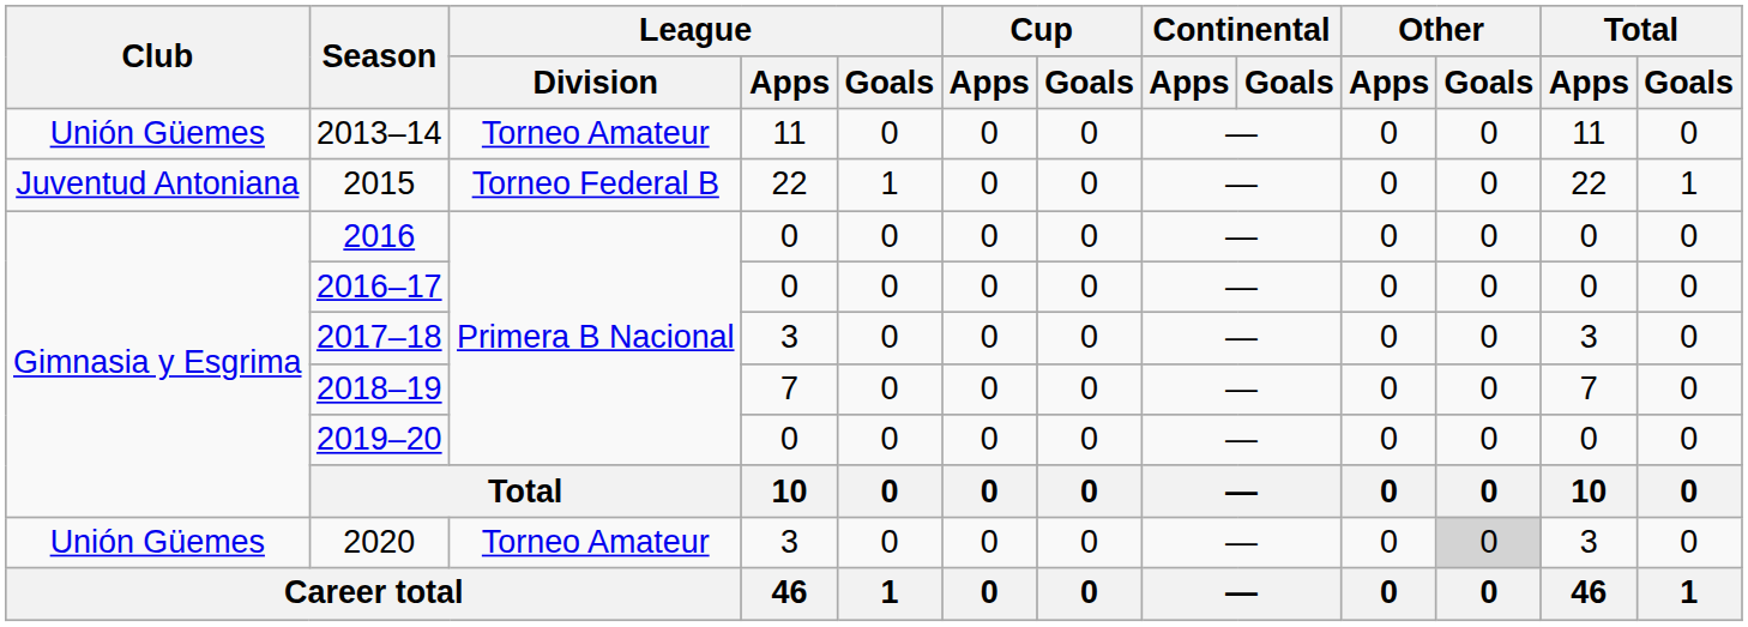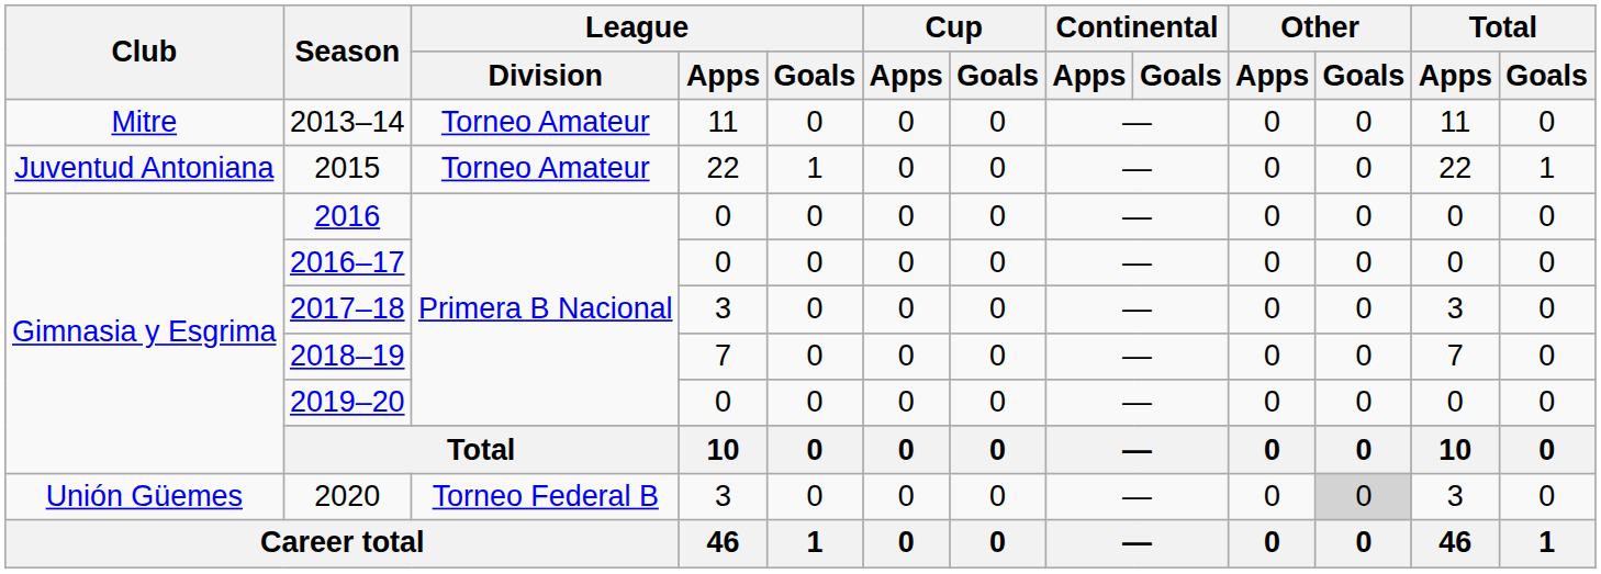2013–14 | Club: Unión Güemes -> Mitre
2015 | League / Division: Torneo Federal B -> Torneo Amateur
2020 | League / Division: Torneo Amateur -> Torneo Federal B
